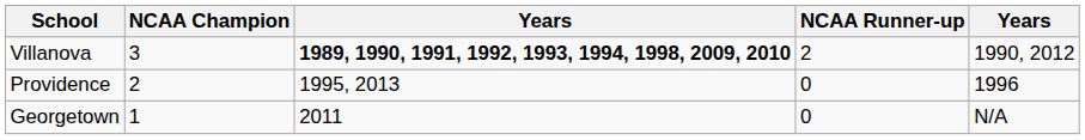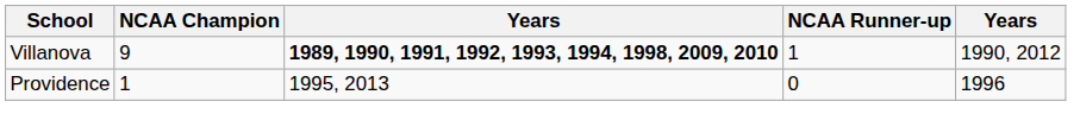Villanova | NCAA Champion: 3 -> 9
Villanova | NCAA Runner-up: 2 -> 1
Providence | NCAA Champion: 2 -> 1
- row: Georgetown | 1 | 2011 | 0 | N/A
